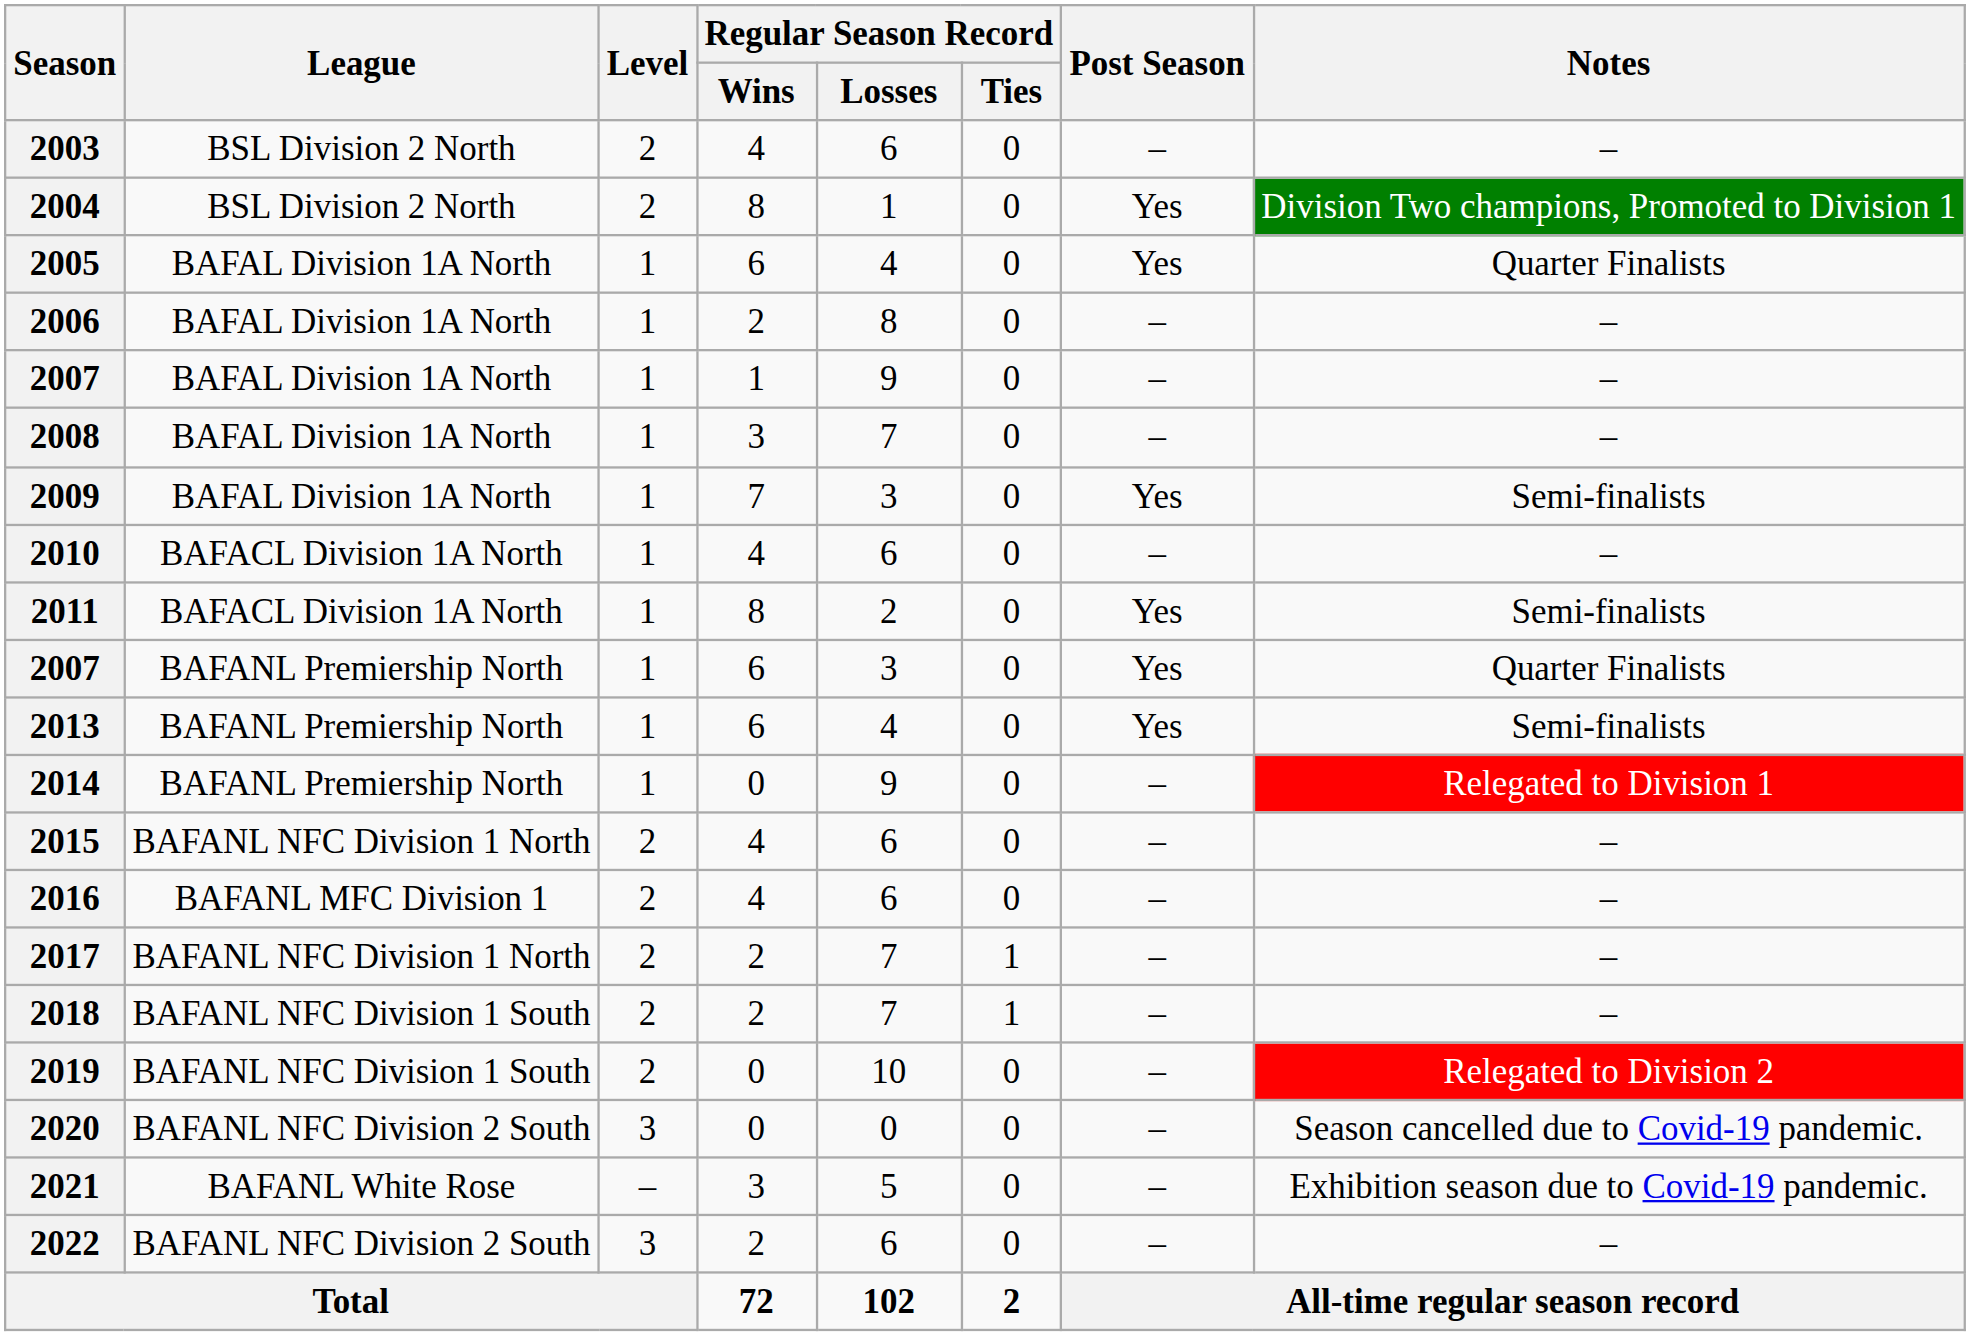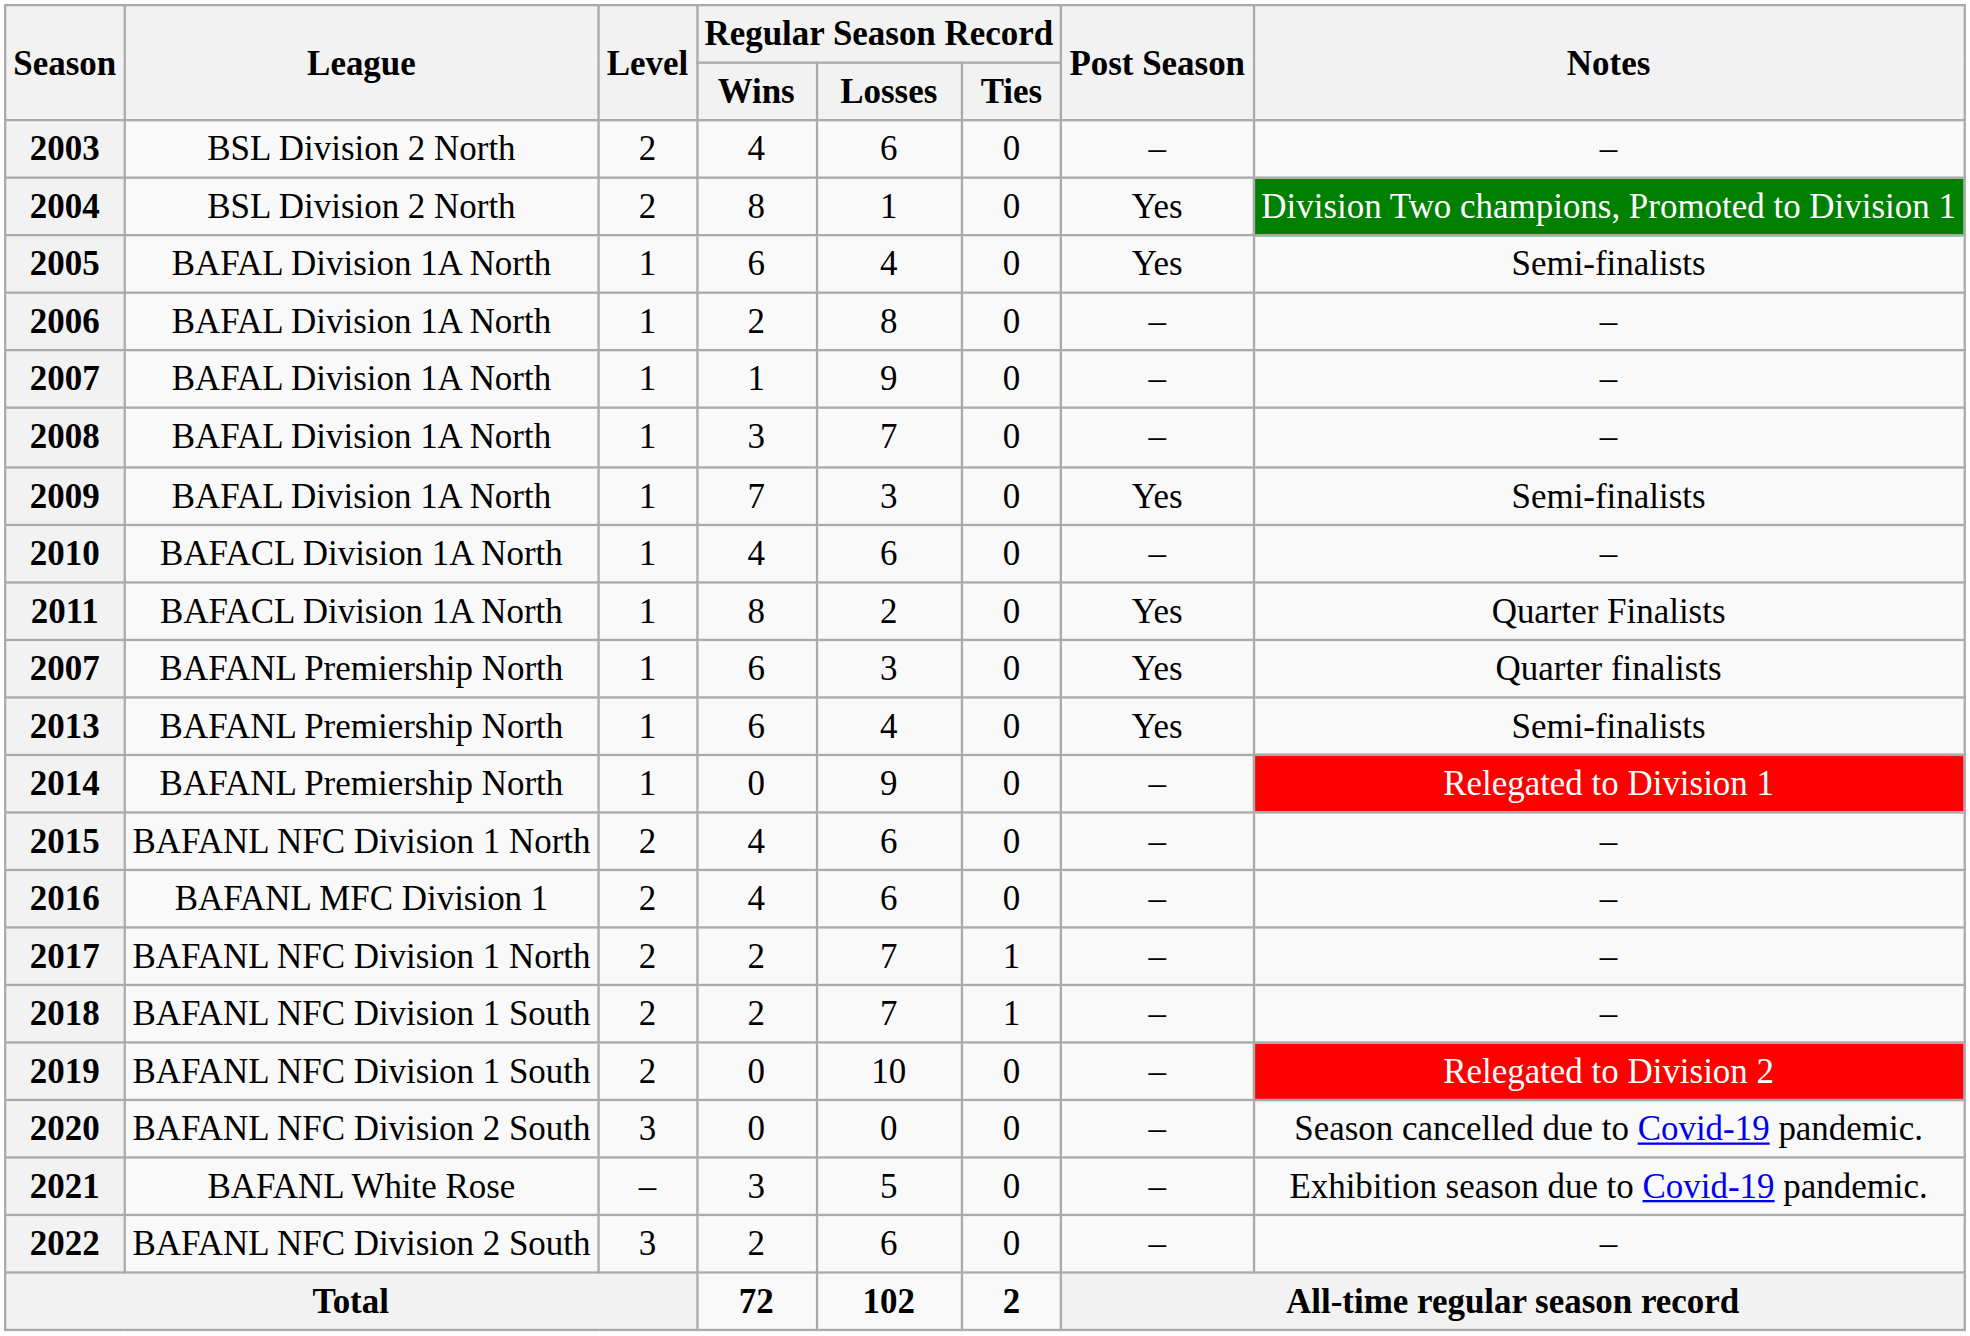2005 | Notes: Quarter Finalists -> Semi-finalists
2011 | Notes: Semi-finalists -> Quarter Finalists
2007 / BAFANL Premiership North | Notes: Quarter Finalists -> Quarter finalists
